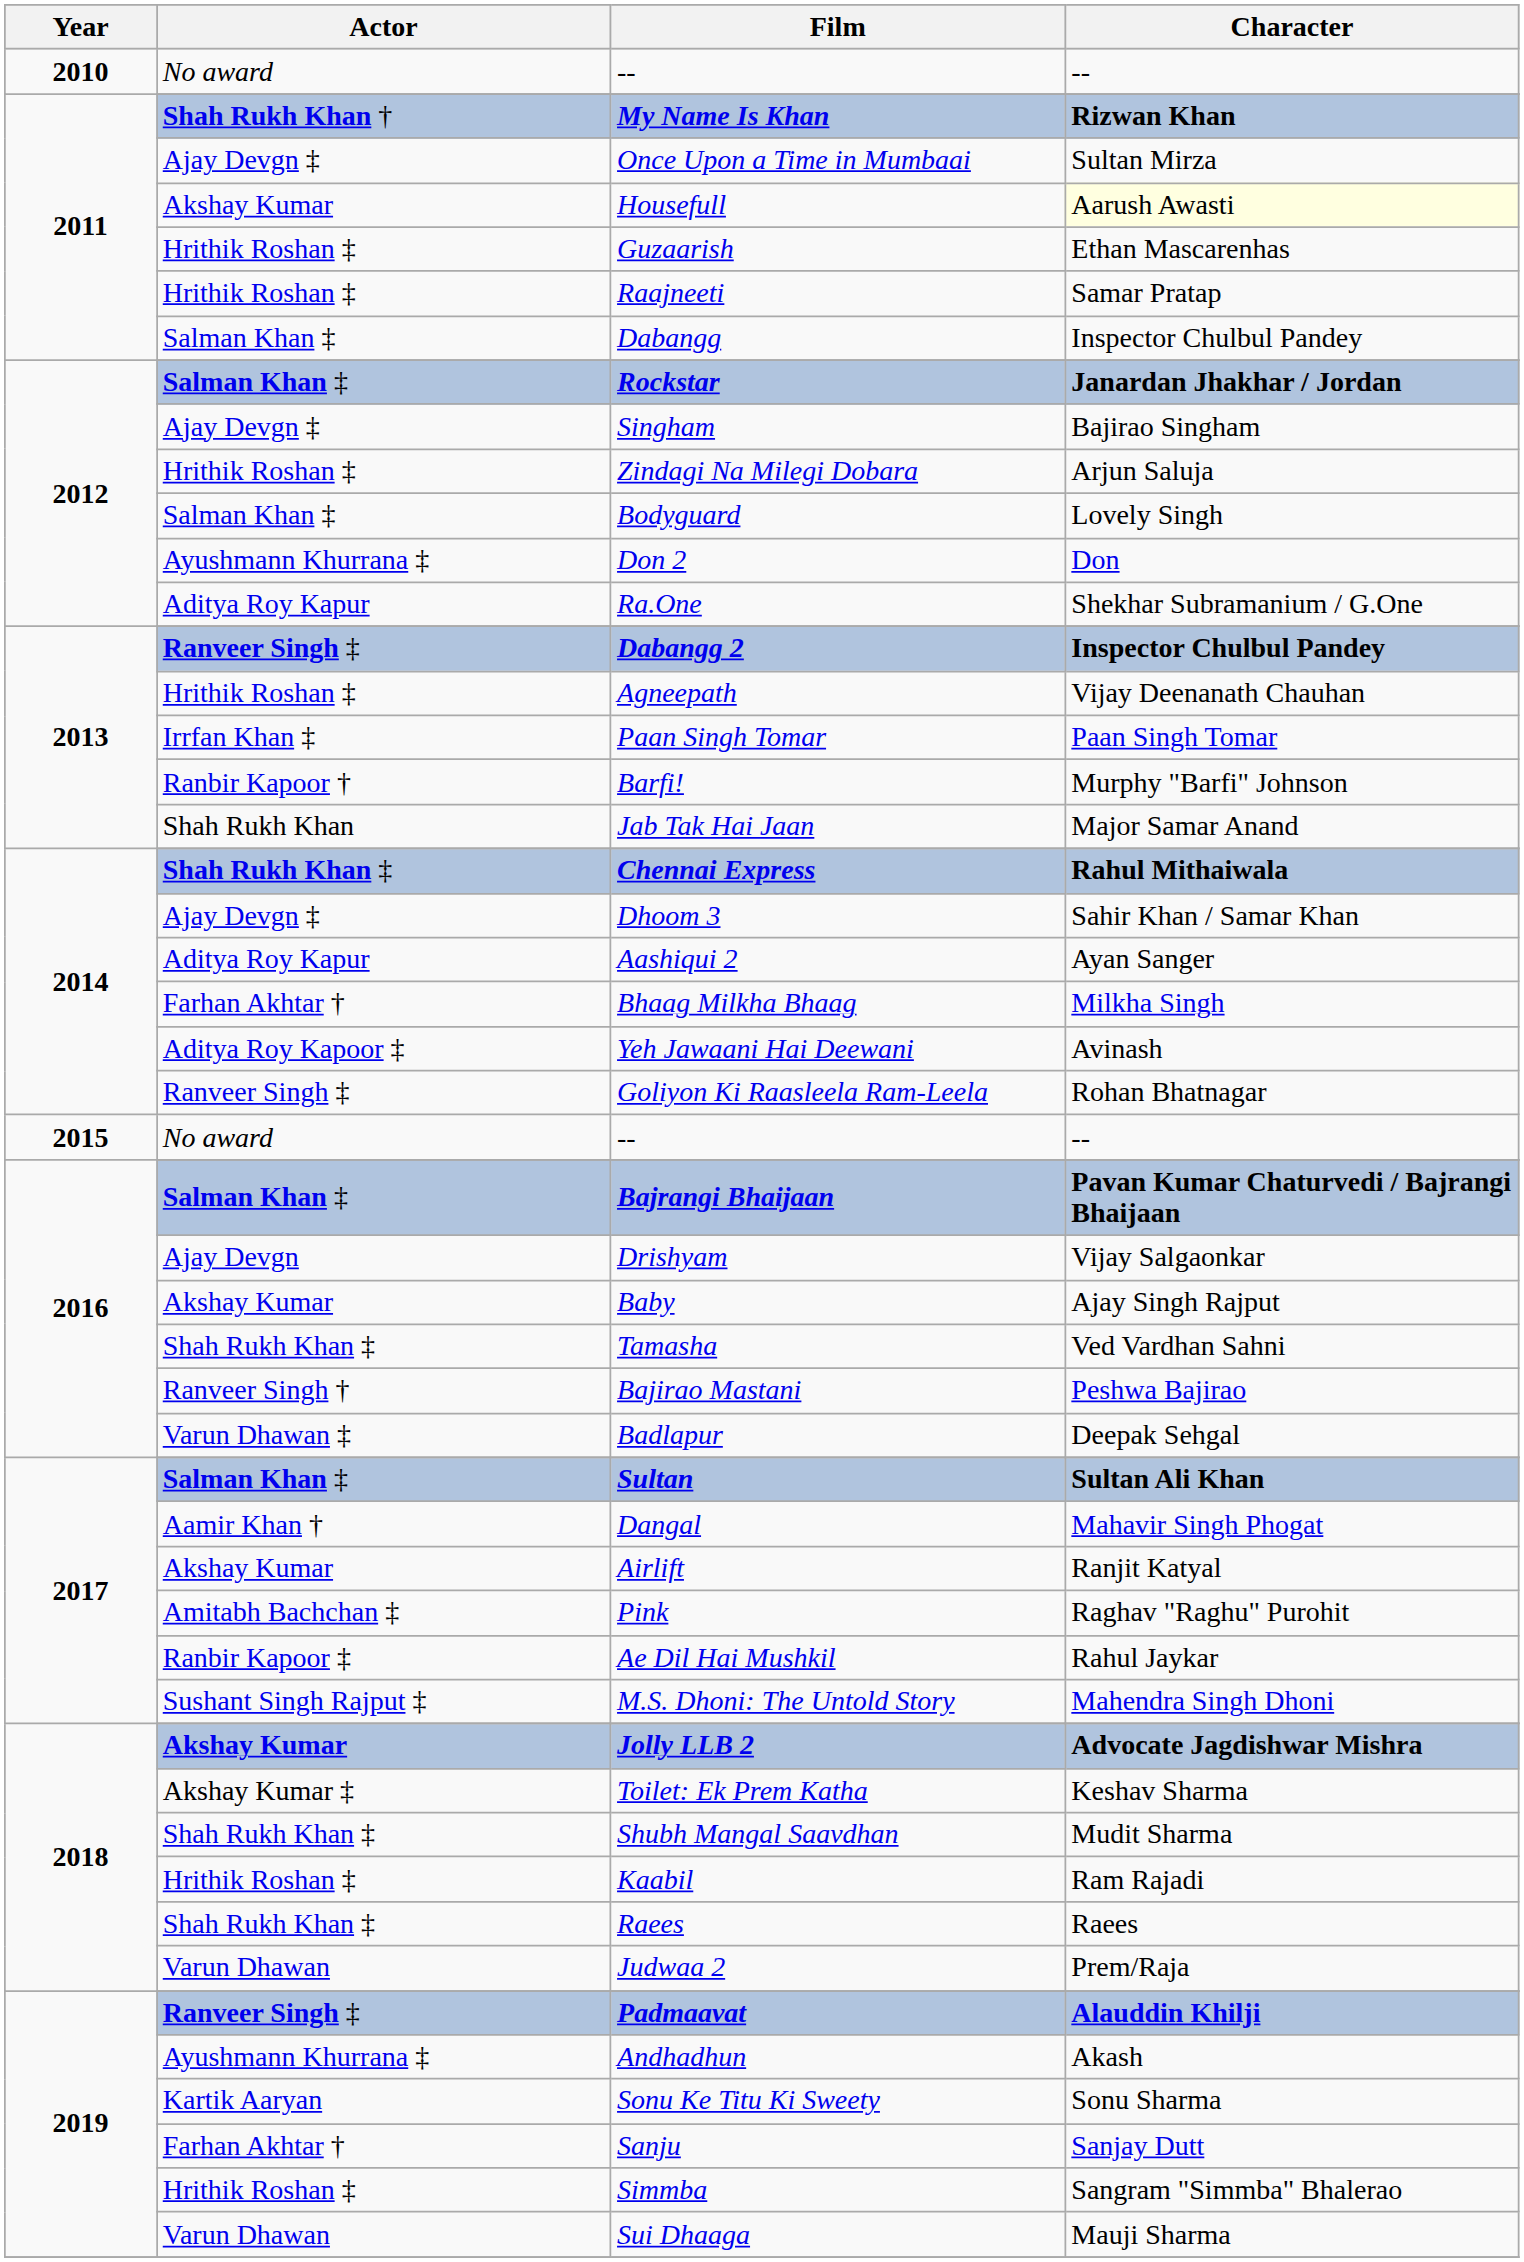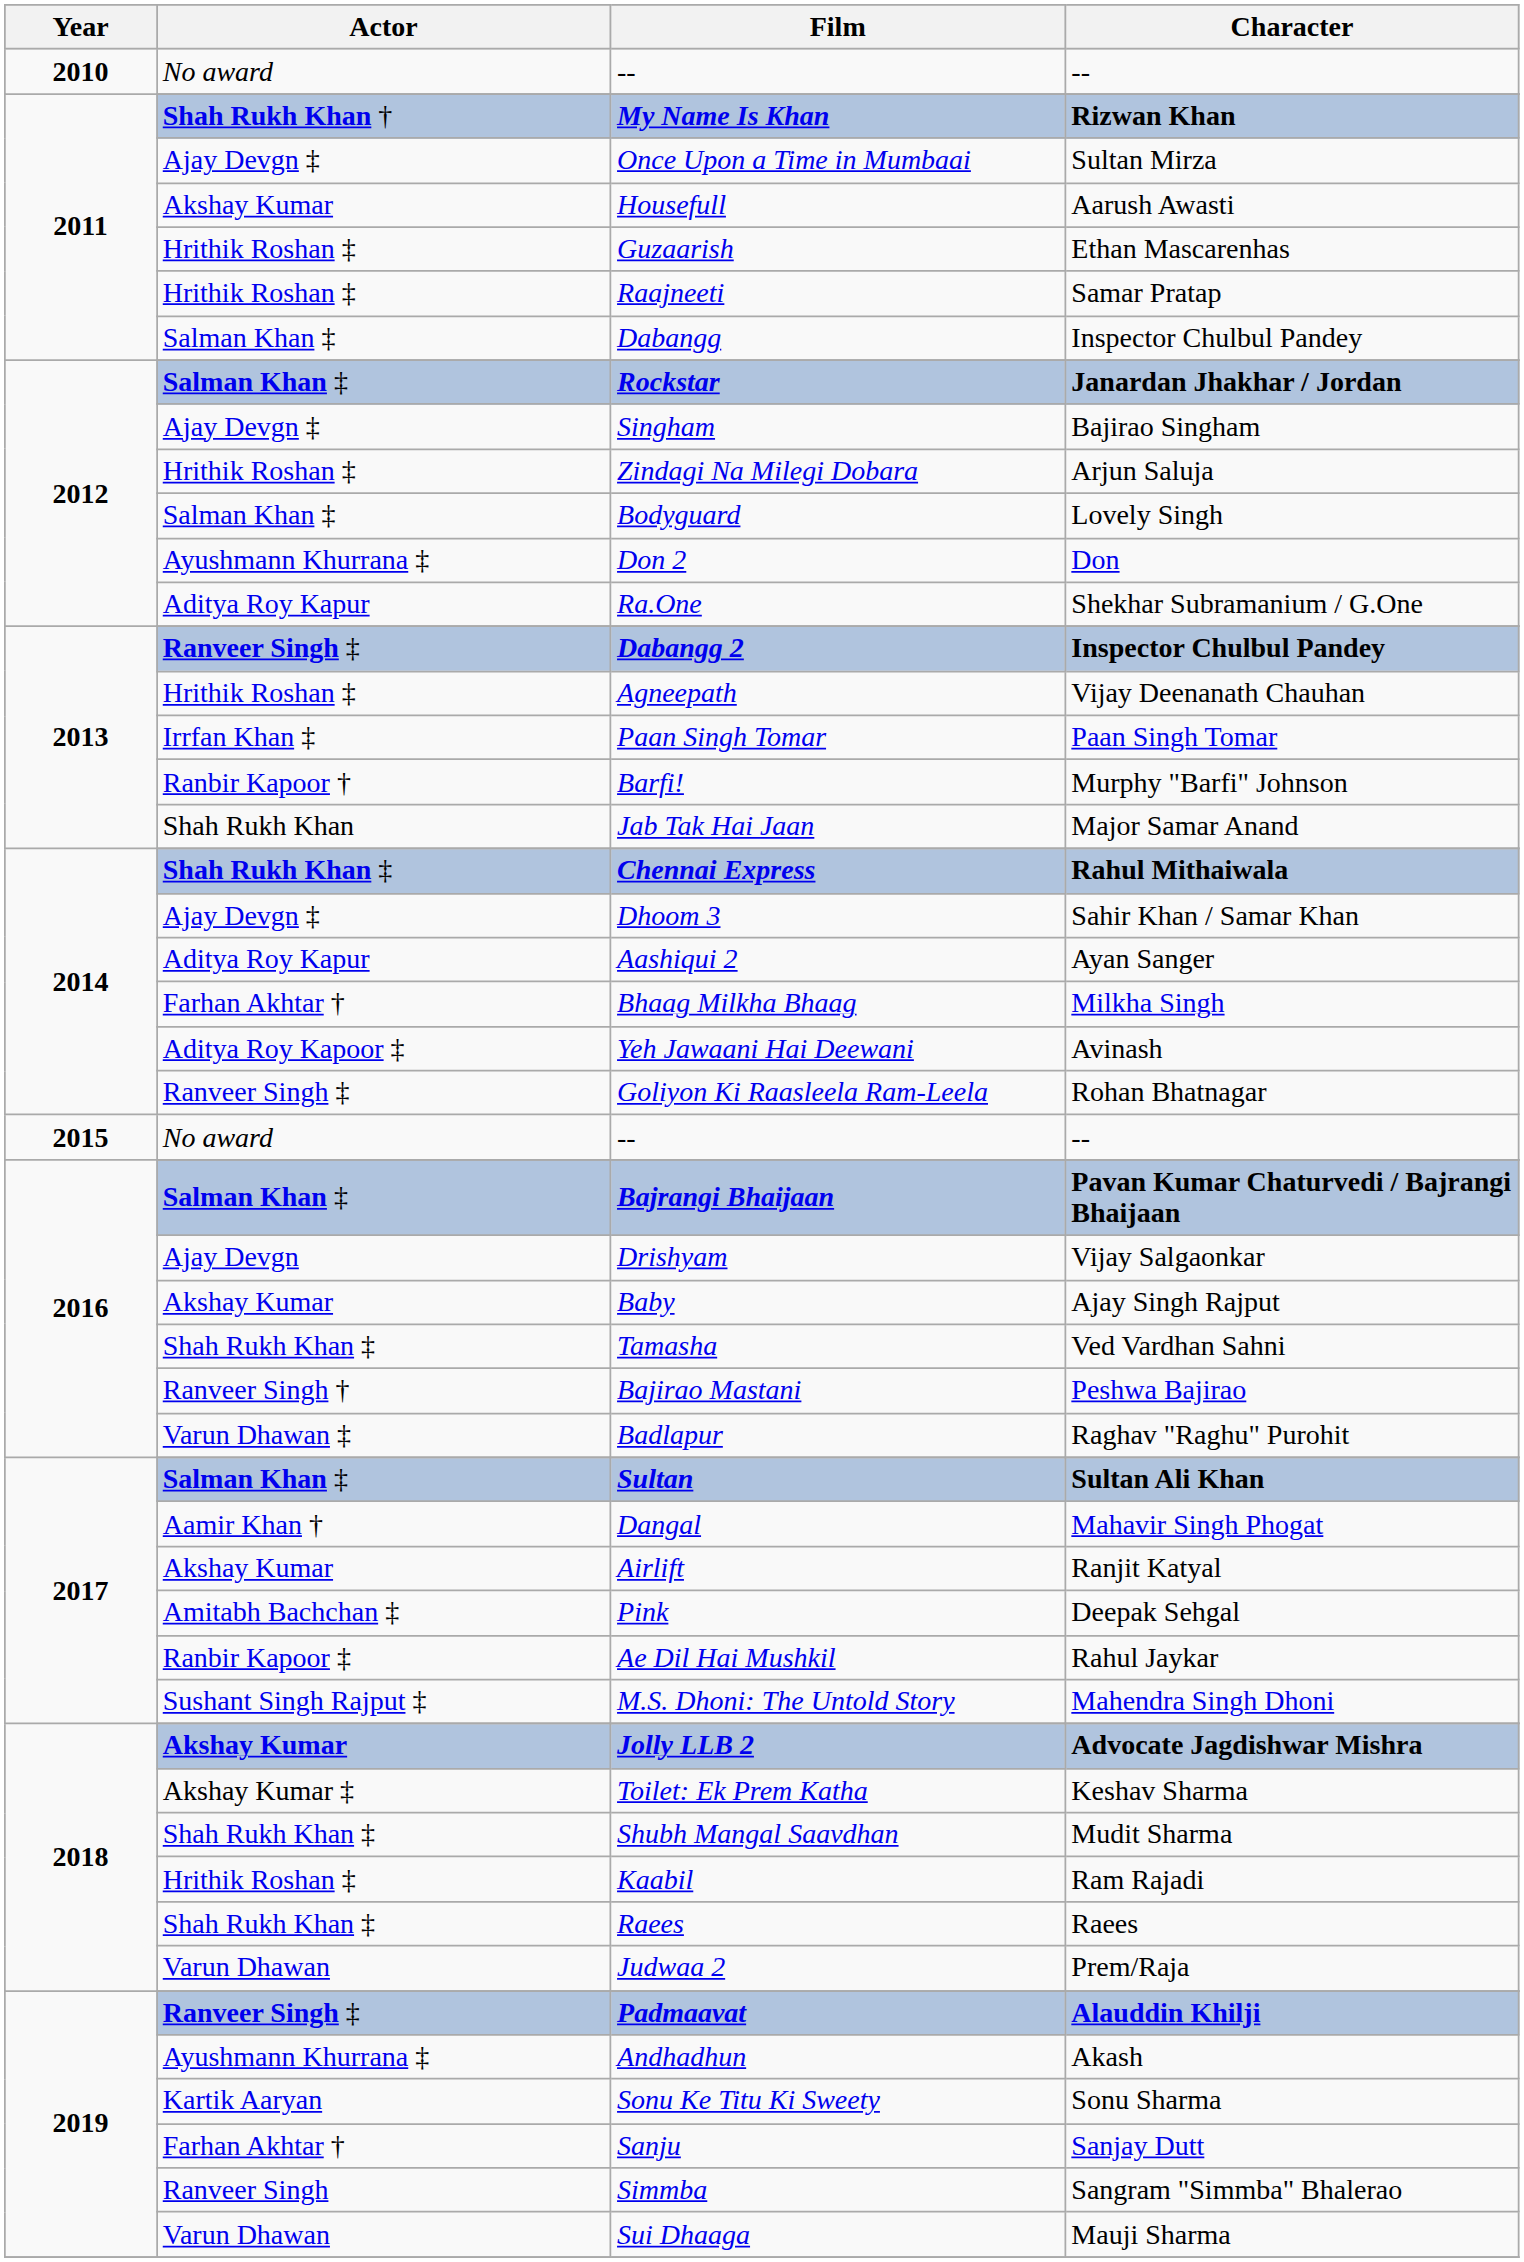Housefull | Character: lightyellow background -> no background
Badlapur | Character: Deepak Sehgal -> Raghav "Raghu" Purohit
Pink | Character: Raghav "Raghu" Purohit -> Deepak Sehgal
Simmba | Actor: Hrithik Roshan ‡ -> Ranveer Singh
